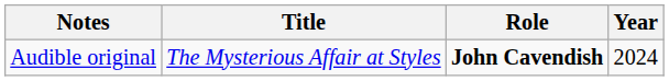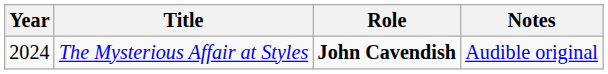columns swapped: Year <-> Notes
